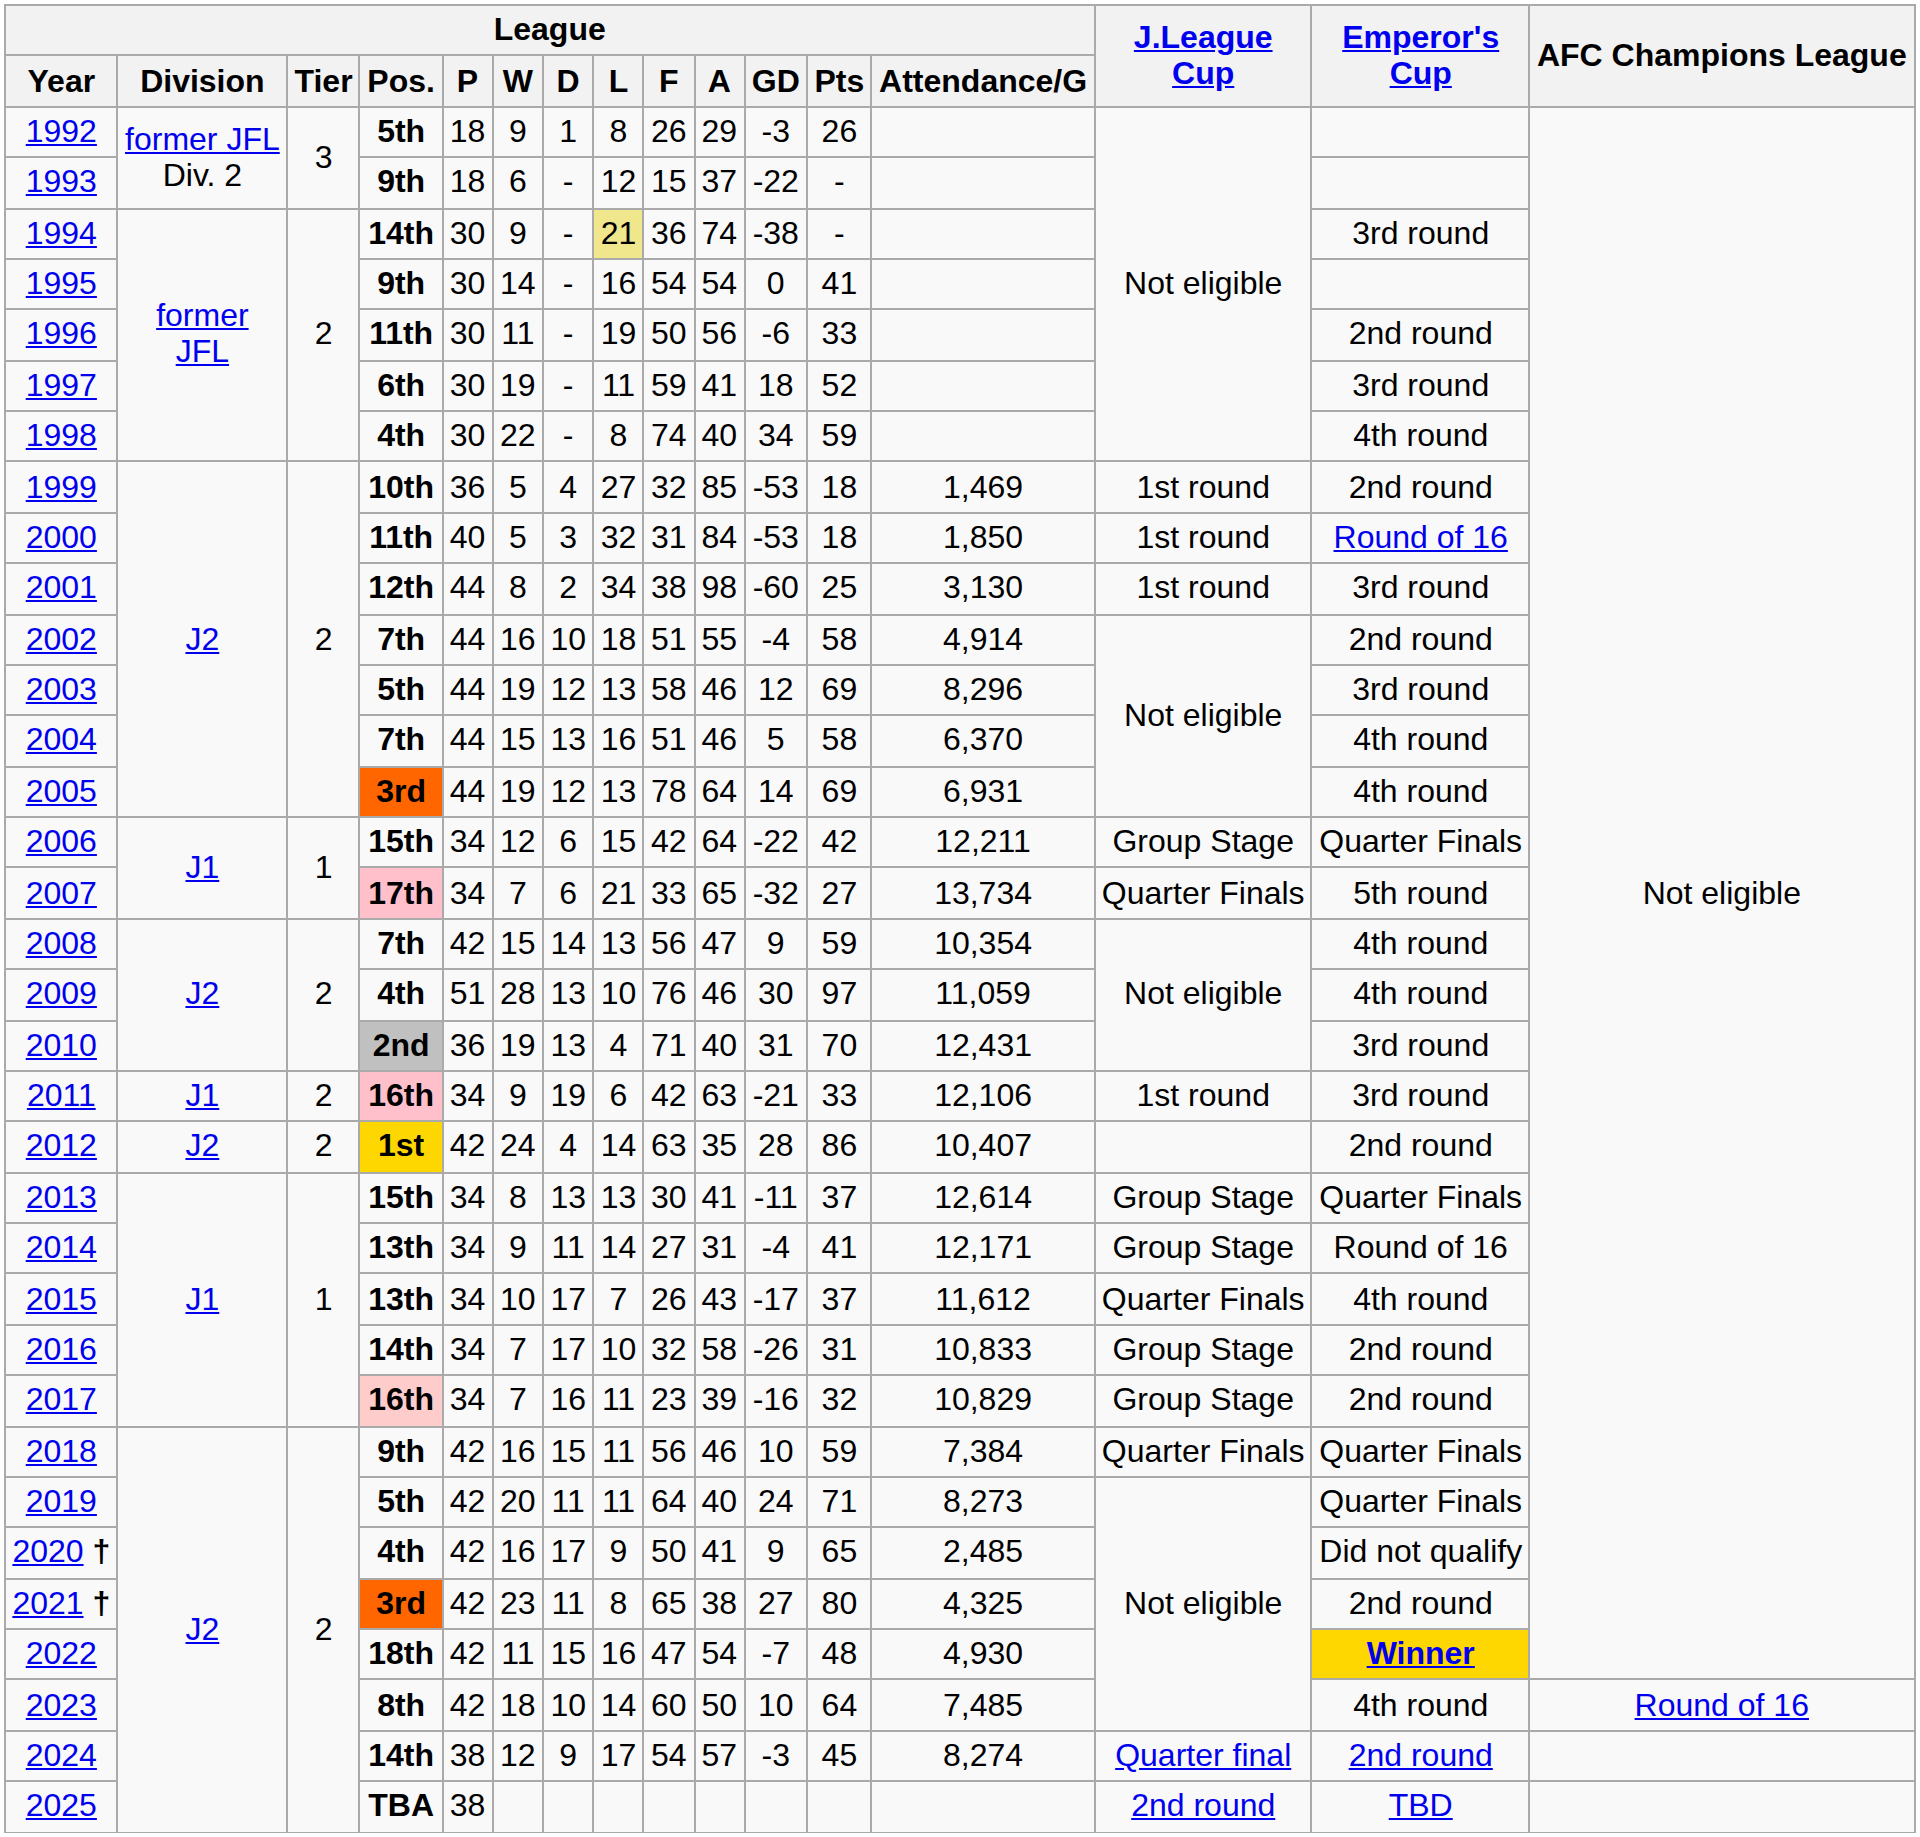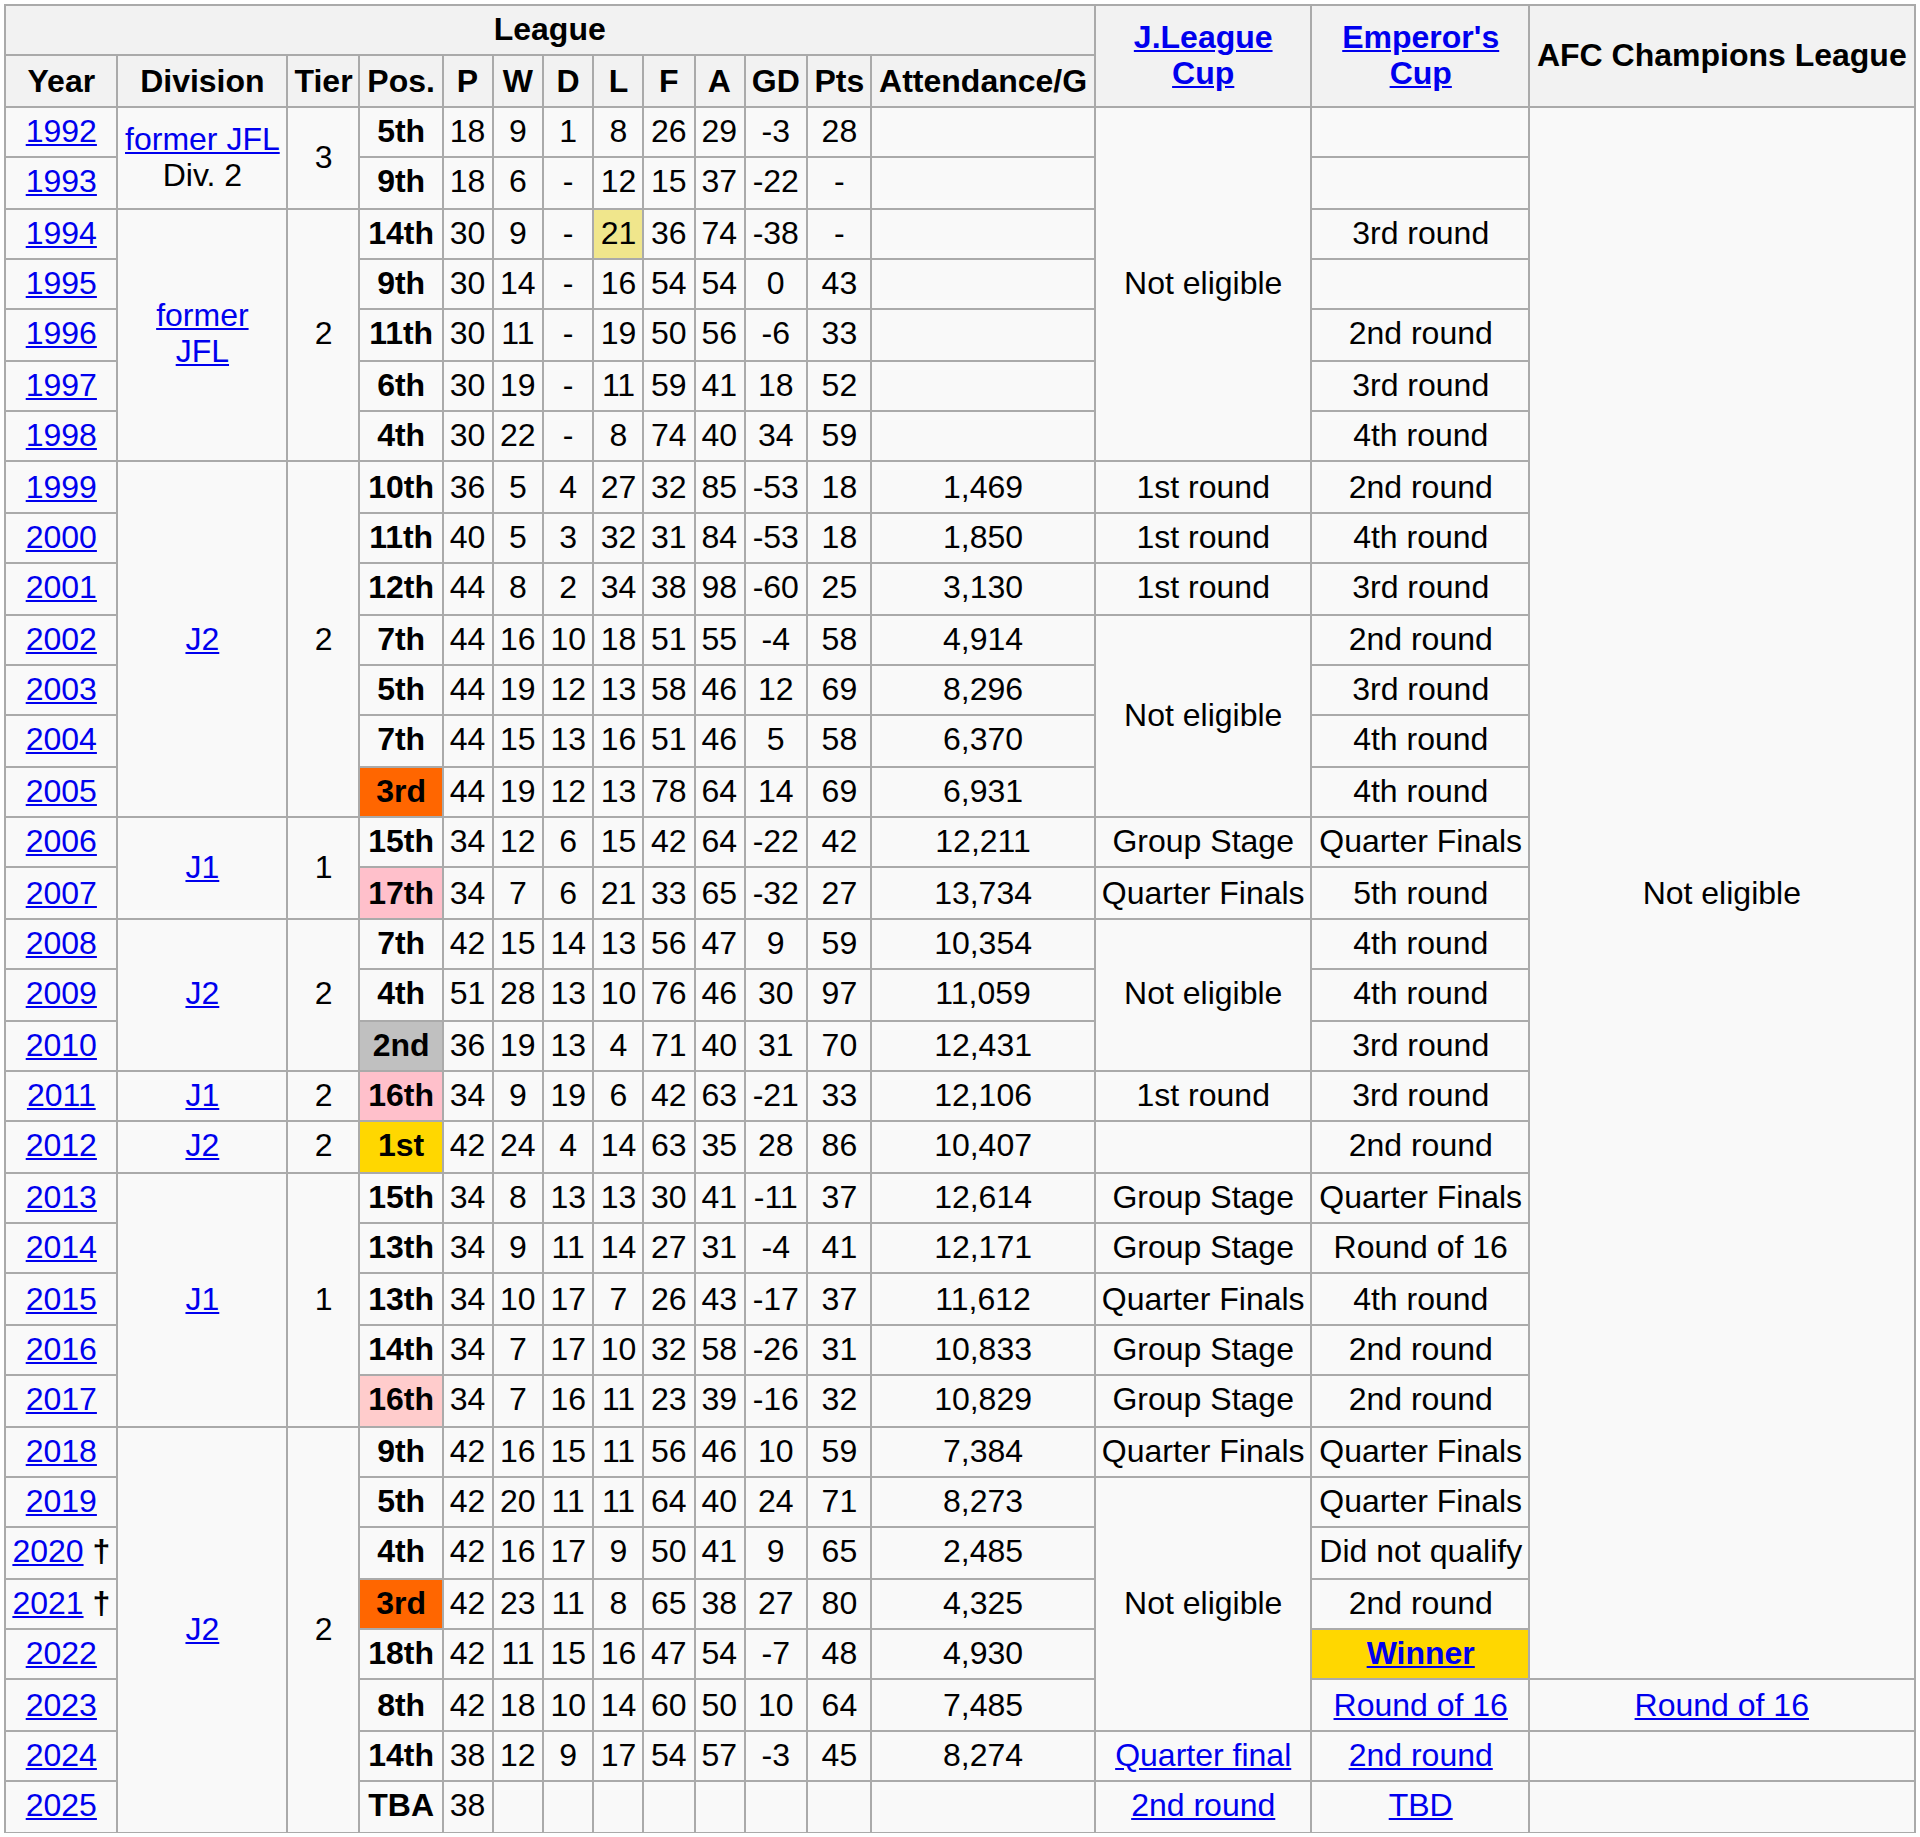1992 | League / Pts: 26 -> 28
1995 | League / Pts: 41 -> 43
2000 | Emperor's Cup: Round of 16 -> 4th round
2023 | Emperor's Cup: 4th round -> Round of 16
